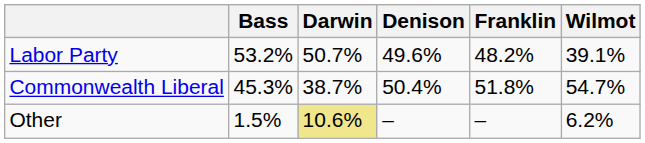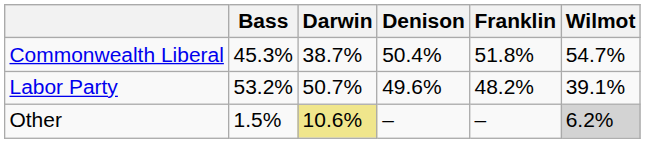rows swapped: Labor Party <-> Commonwealth Liberal
Other | Wilmot: no background -> lightgrey background
